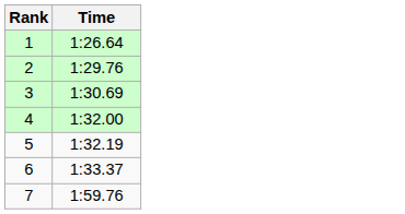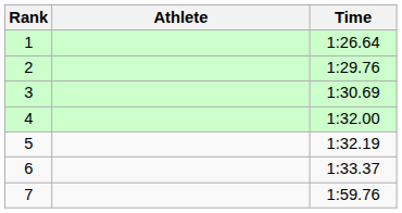+ column: Athlete
